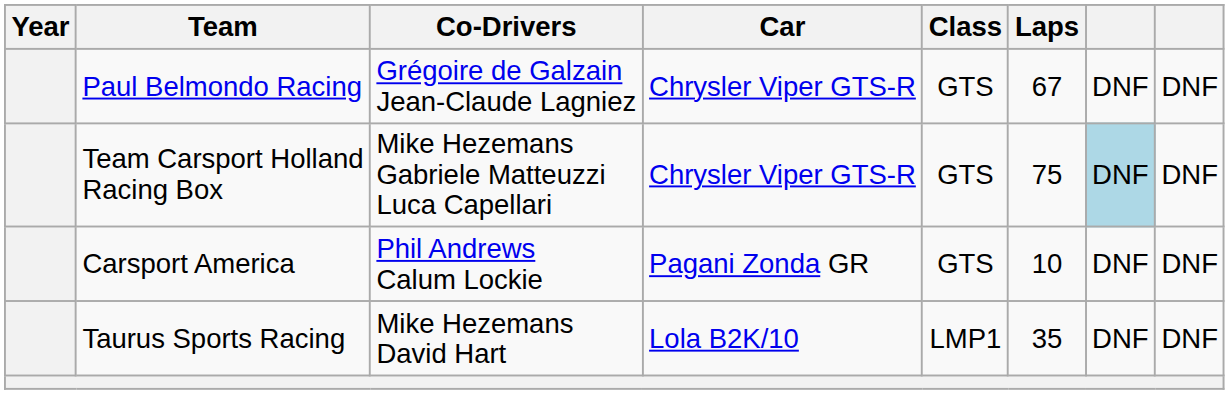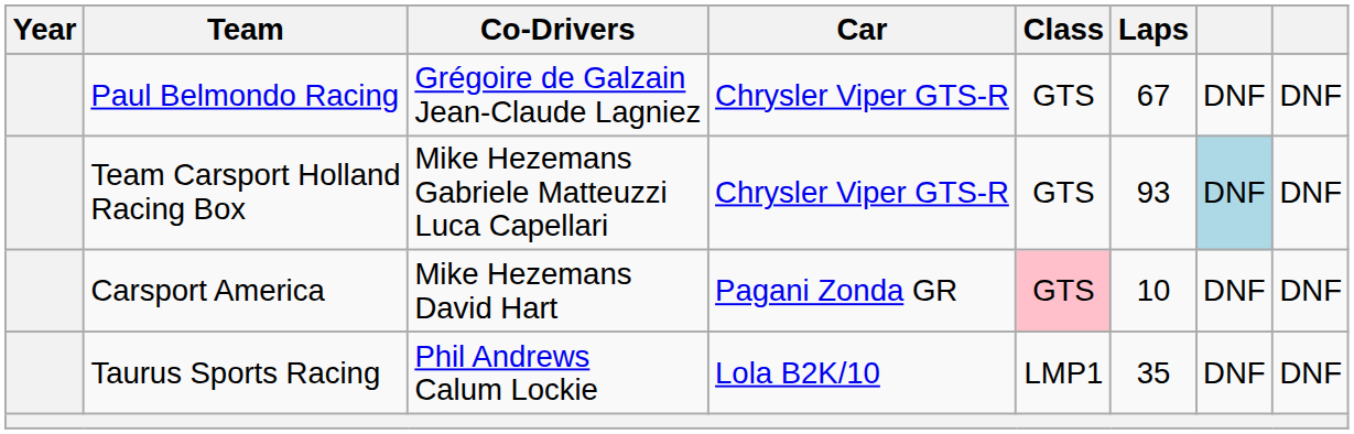Team Carsport Holland Racing Box | Laps: 75 -> 93
Carsport America | Co-Drivers: Phil Andrews Calum Lockie -> Mike Hezemans David Hart
Carsport America | Class: no background -> pink background
Taurus Sports Racing | Co-Drivers: Mike Hezemans David Hart -> Phil Andrews Calum Lockie
